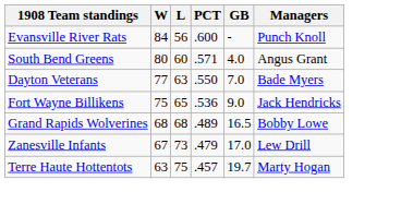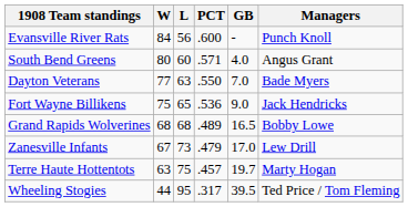+ row: Wheeling Stogies | 44 | 95 | .317 | 39.5 | Ted Price / Tom Fleming
